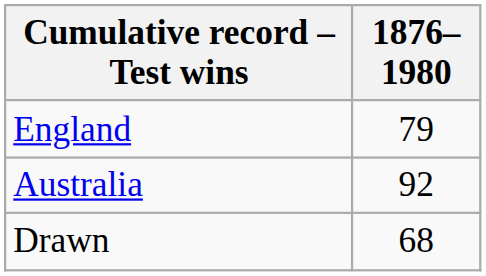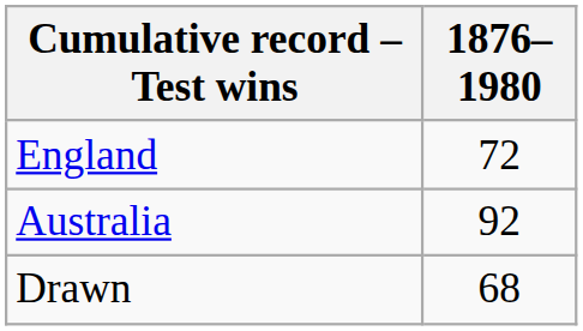England | 1876–1980: 79 -> 72
